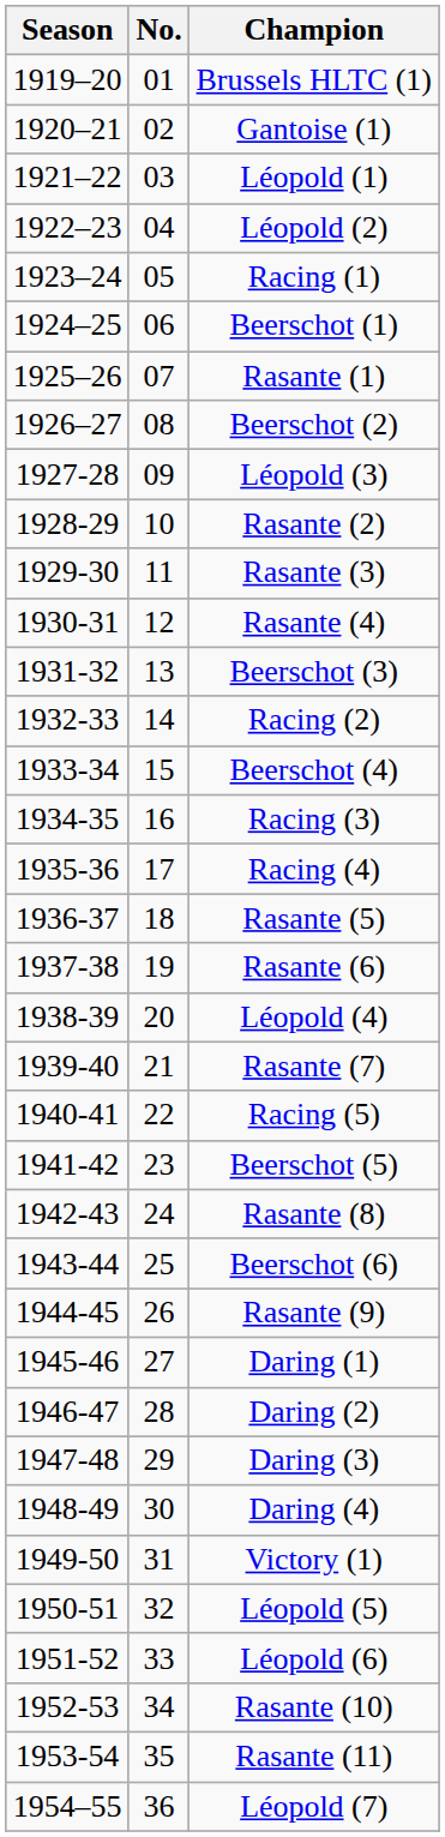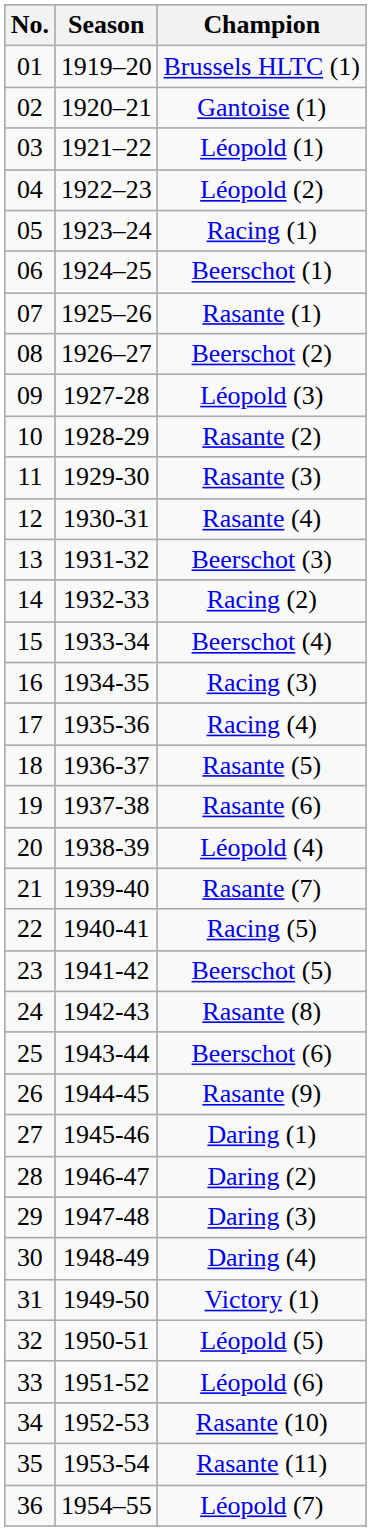columns swapped: No. <-> Season
